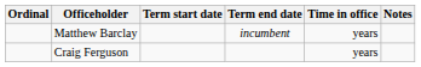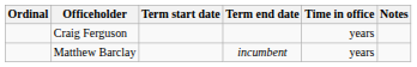rows swapped: Craig Ferguson <-> Matthew Barclay
